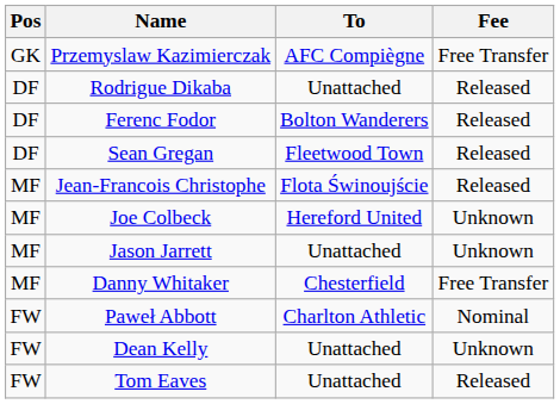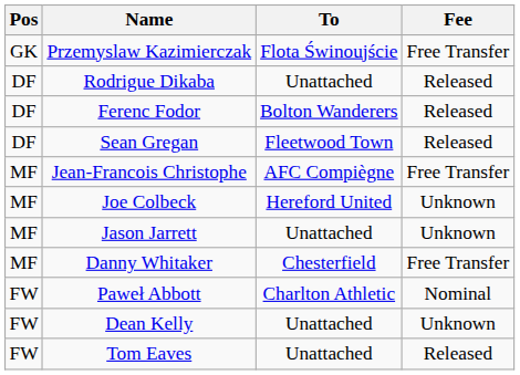Przemyslaw Kazimierczak | To: AFC Compiègne -> Flota Świnoujście
Jean-Francois Christophe | To: Flota Świnoujście -> AFC Compiègne
Jean-Francois Christophe | Fee: Released -> Free Transfer
